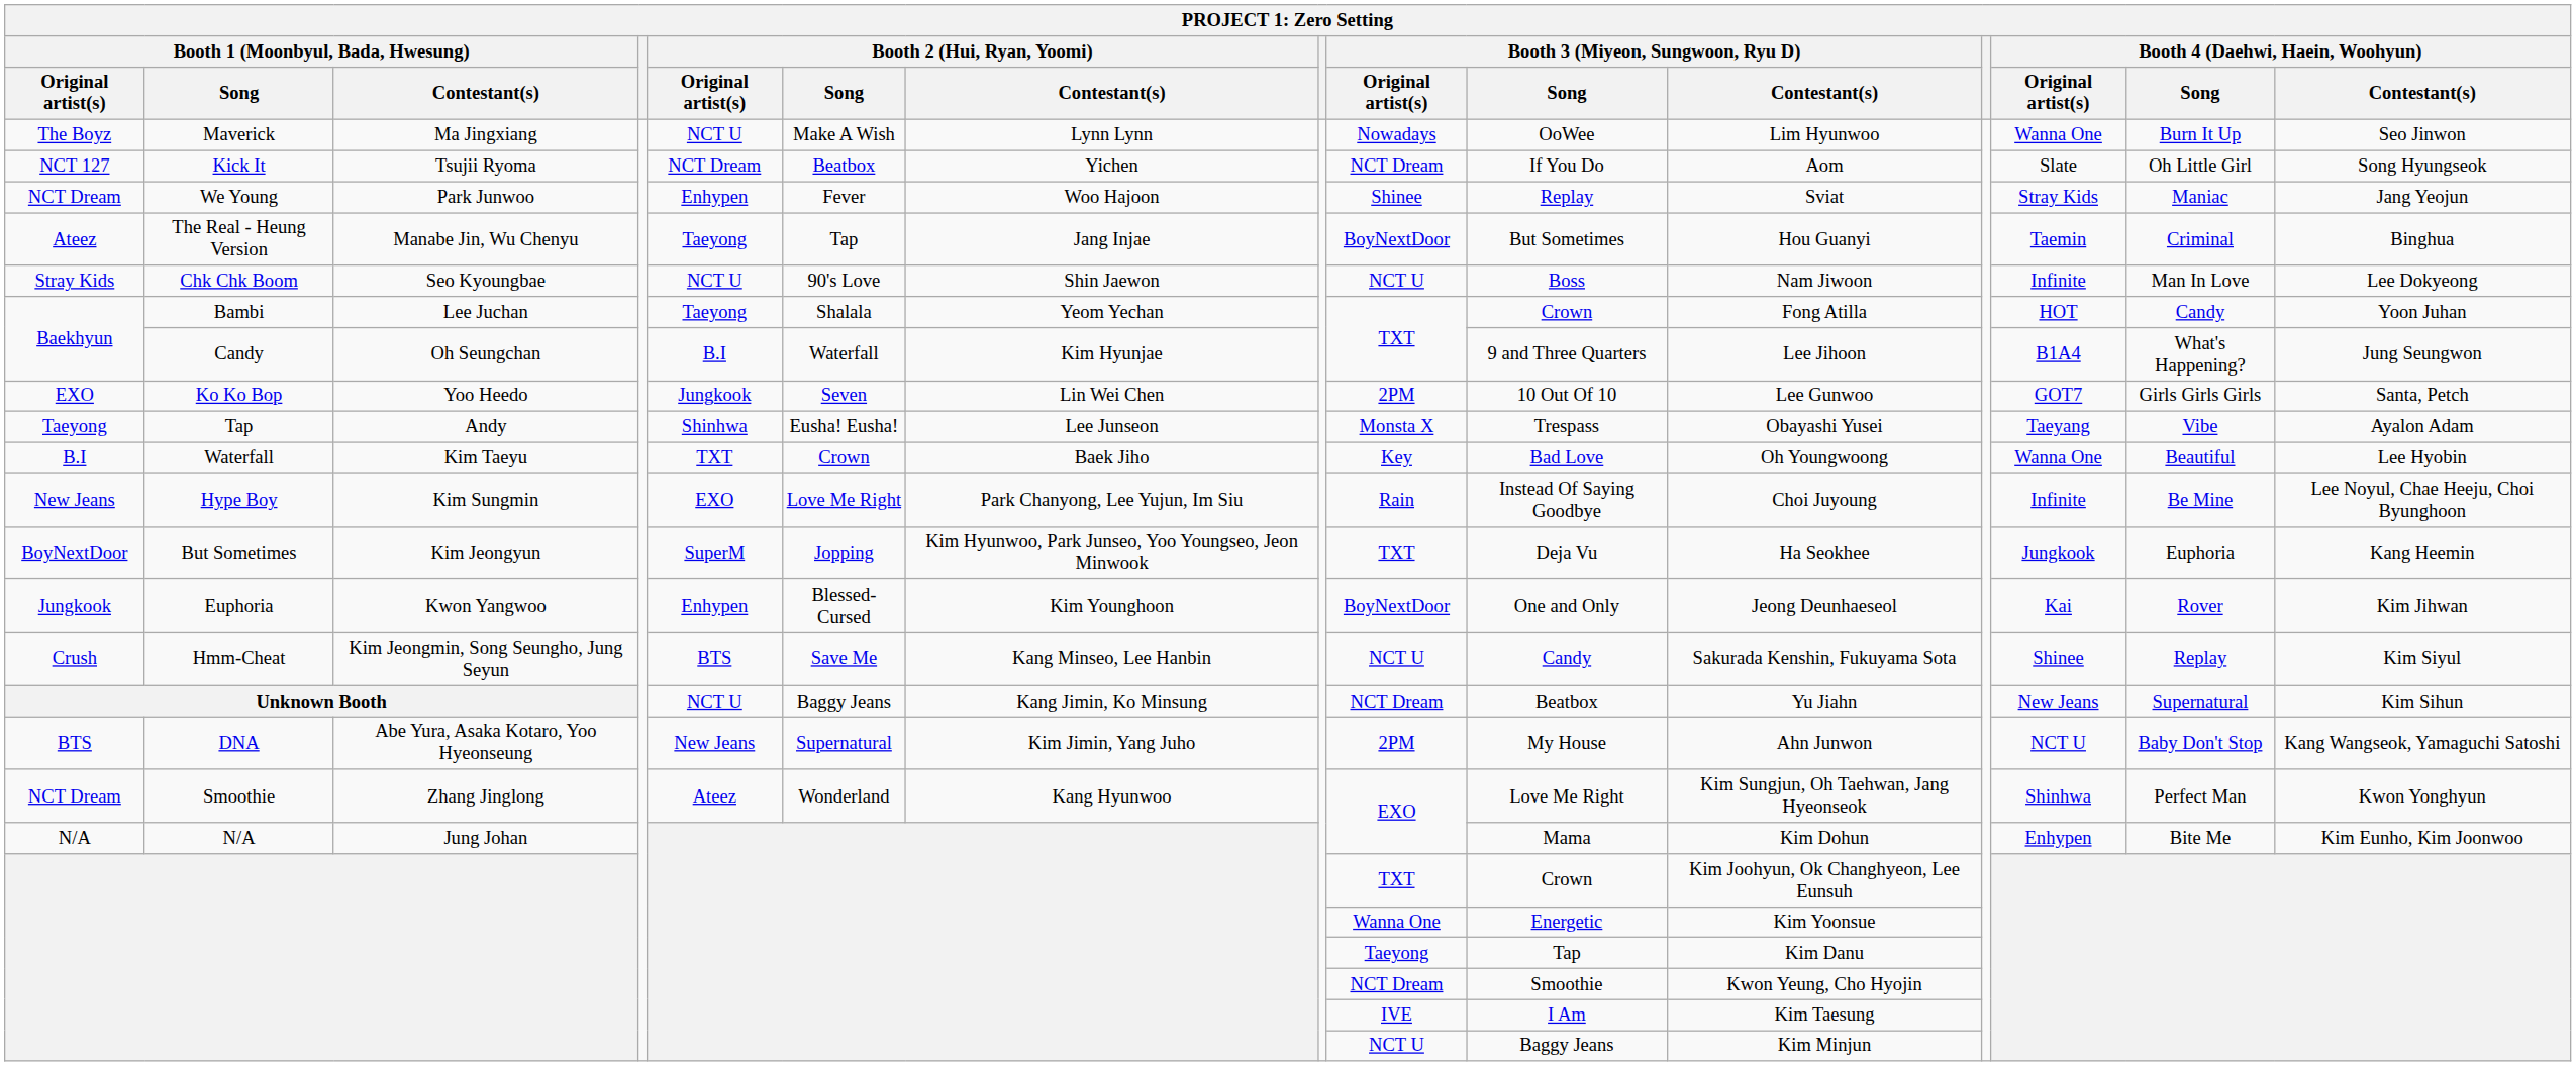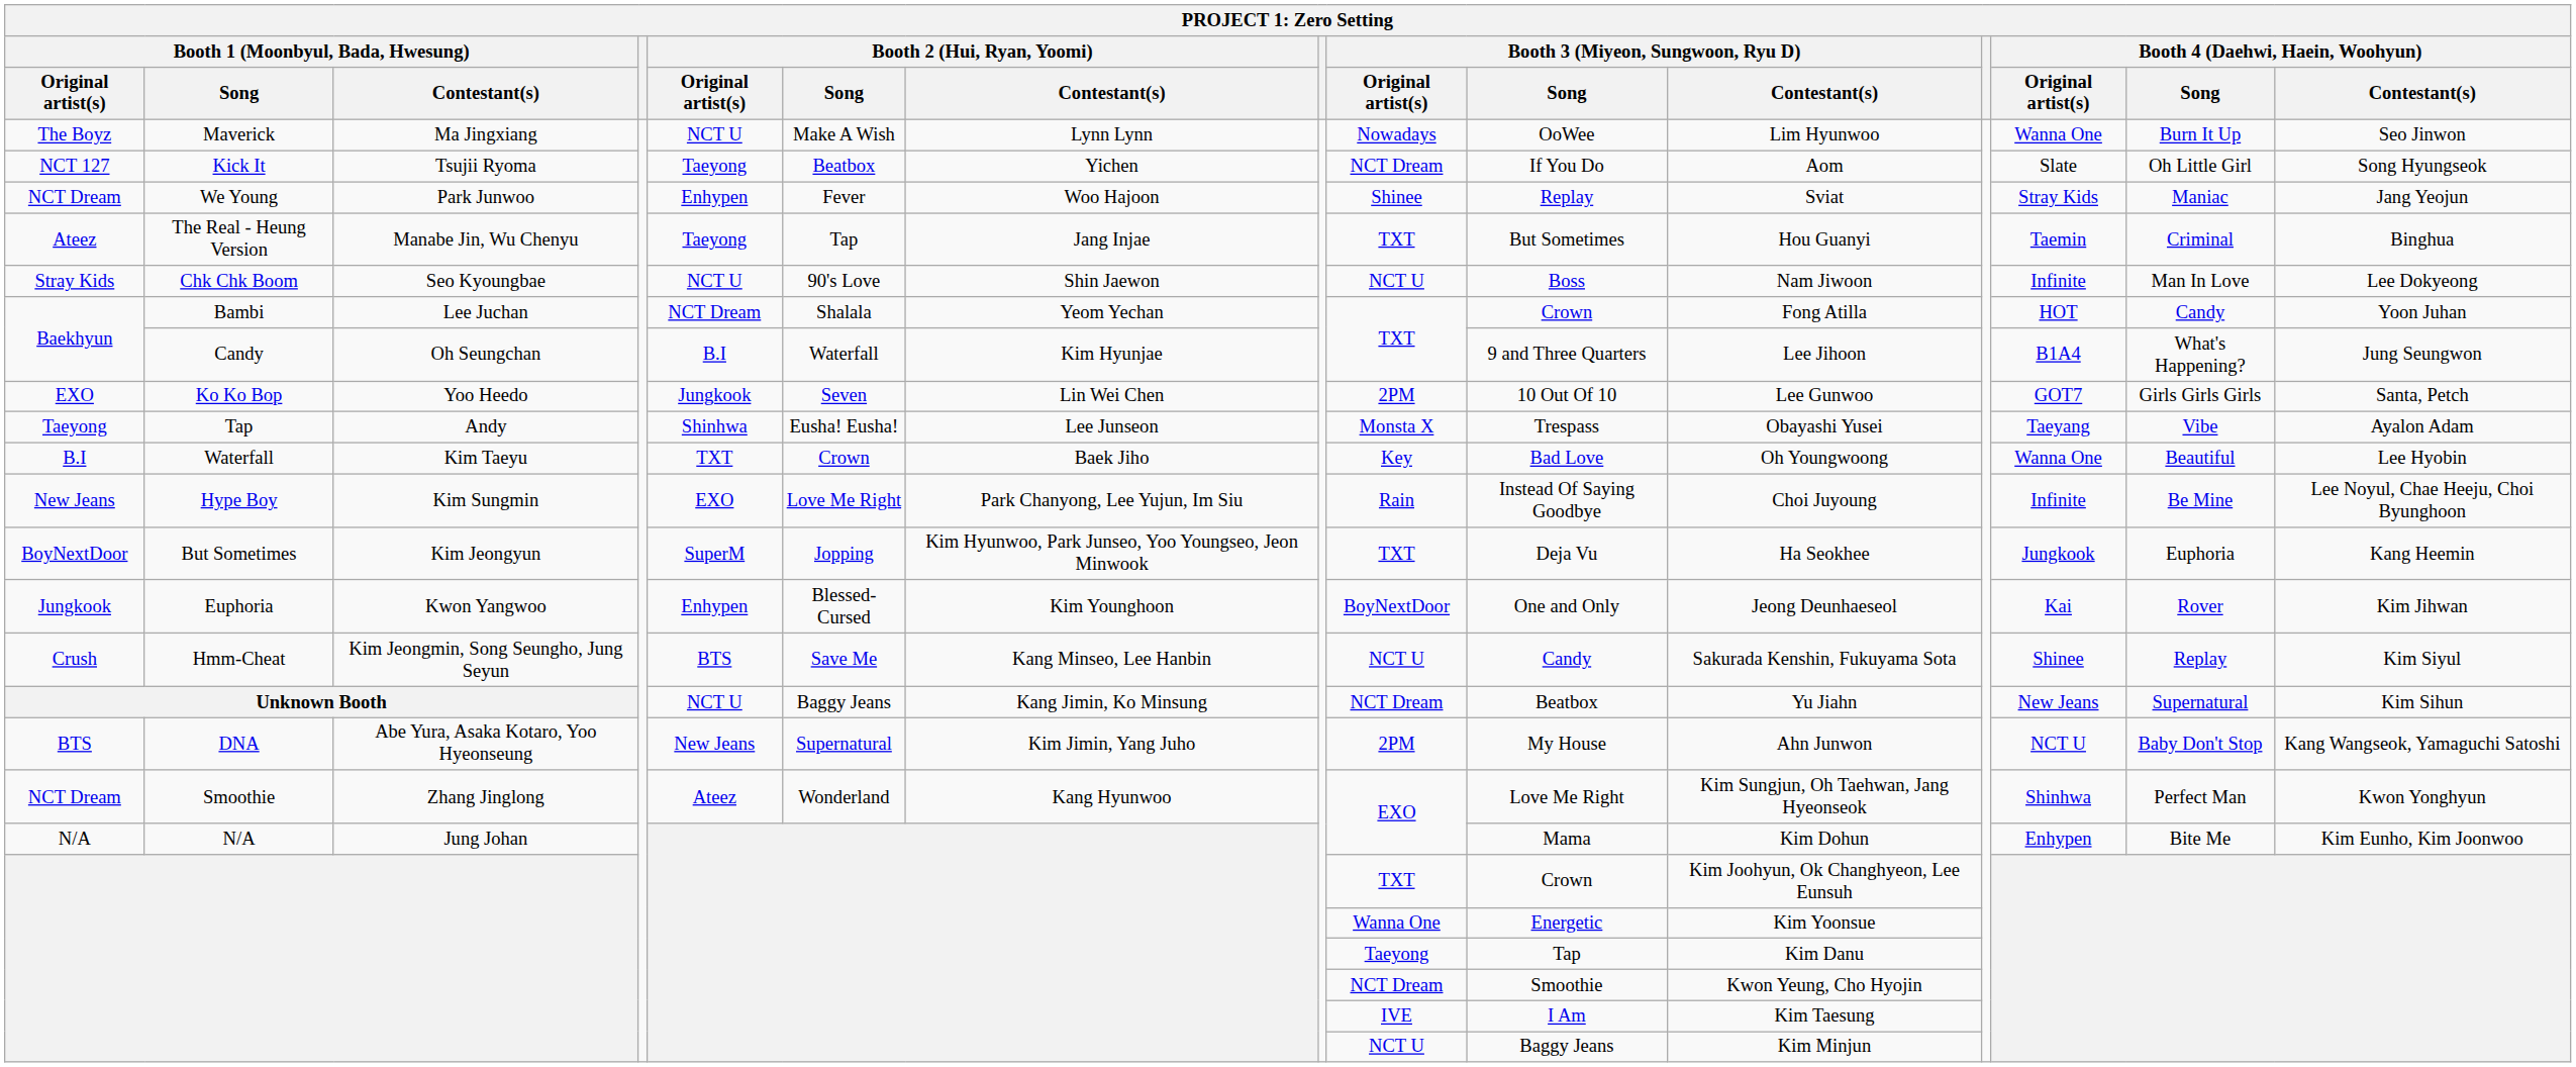Kick It | Booth 2 (Hui, Ryan, Yoomi) / Original artist(s): NCT Dream -> Taeyong
The Real - Heung Version | Booth 3 (Miyeon, Sungwoon, Ryu D) / Original artist(s): BoyNextDoor -> TXT
Bambi | Booth 2 (Hui, Ryan, Yoomi) / Original artist(s): Taeyong -> NCT Dream
